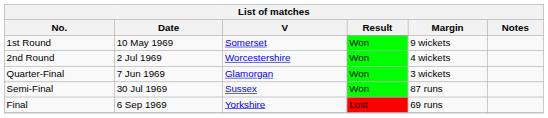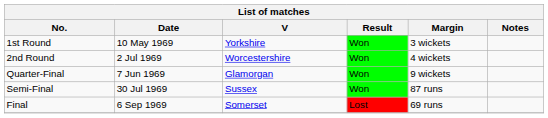1st Round | V: Somerset -> Yorkshire
1st Round | Margin: 9 wickets -> 3 wickets
Quarter-Final | Margin: 3 wickets -> 9 wickets
Final | V: Yorkshire -> Somerset
